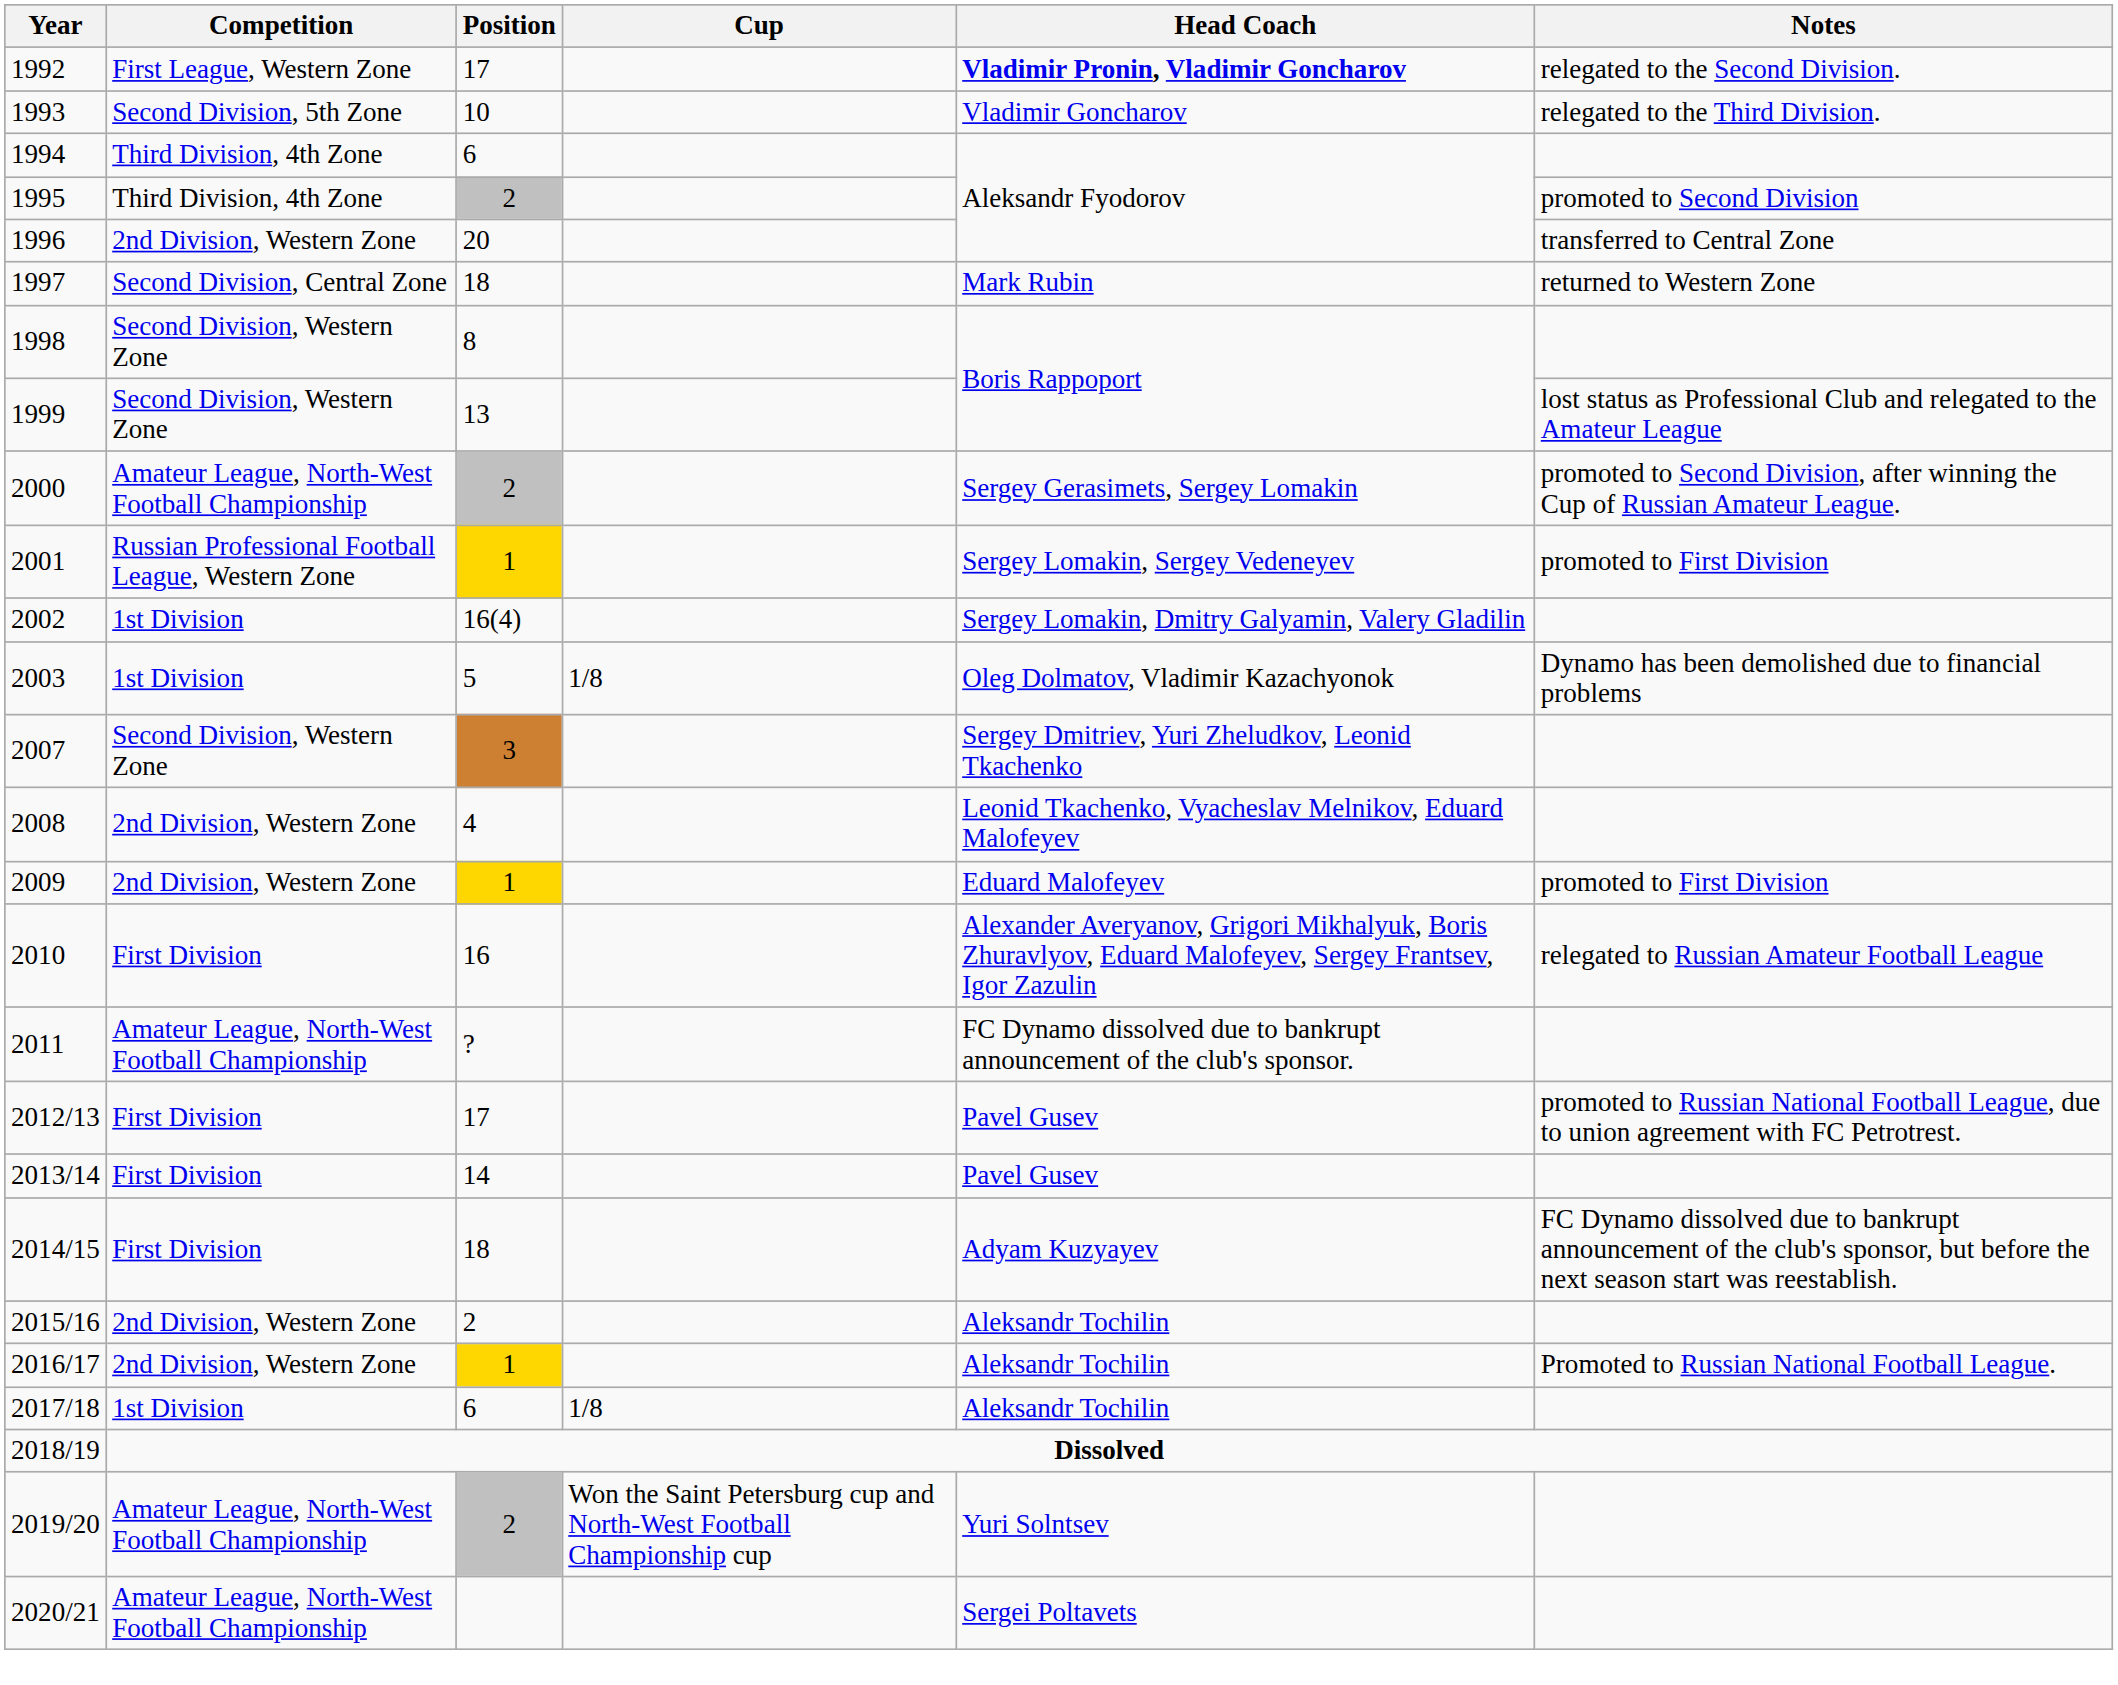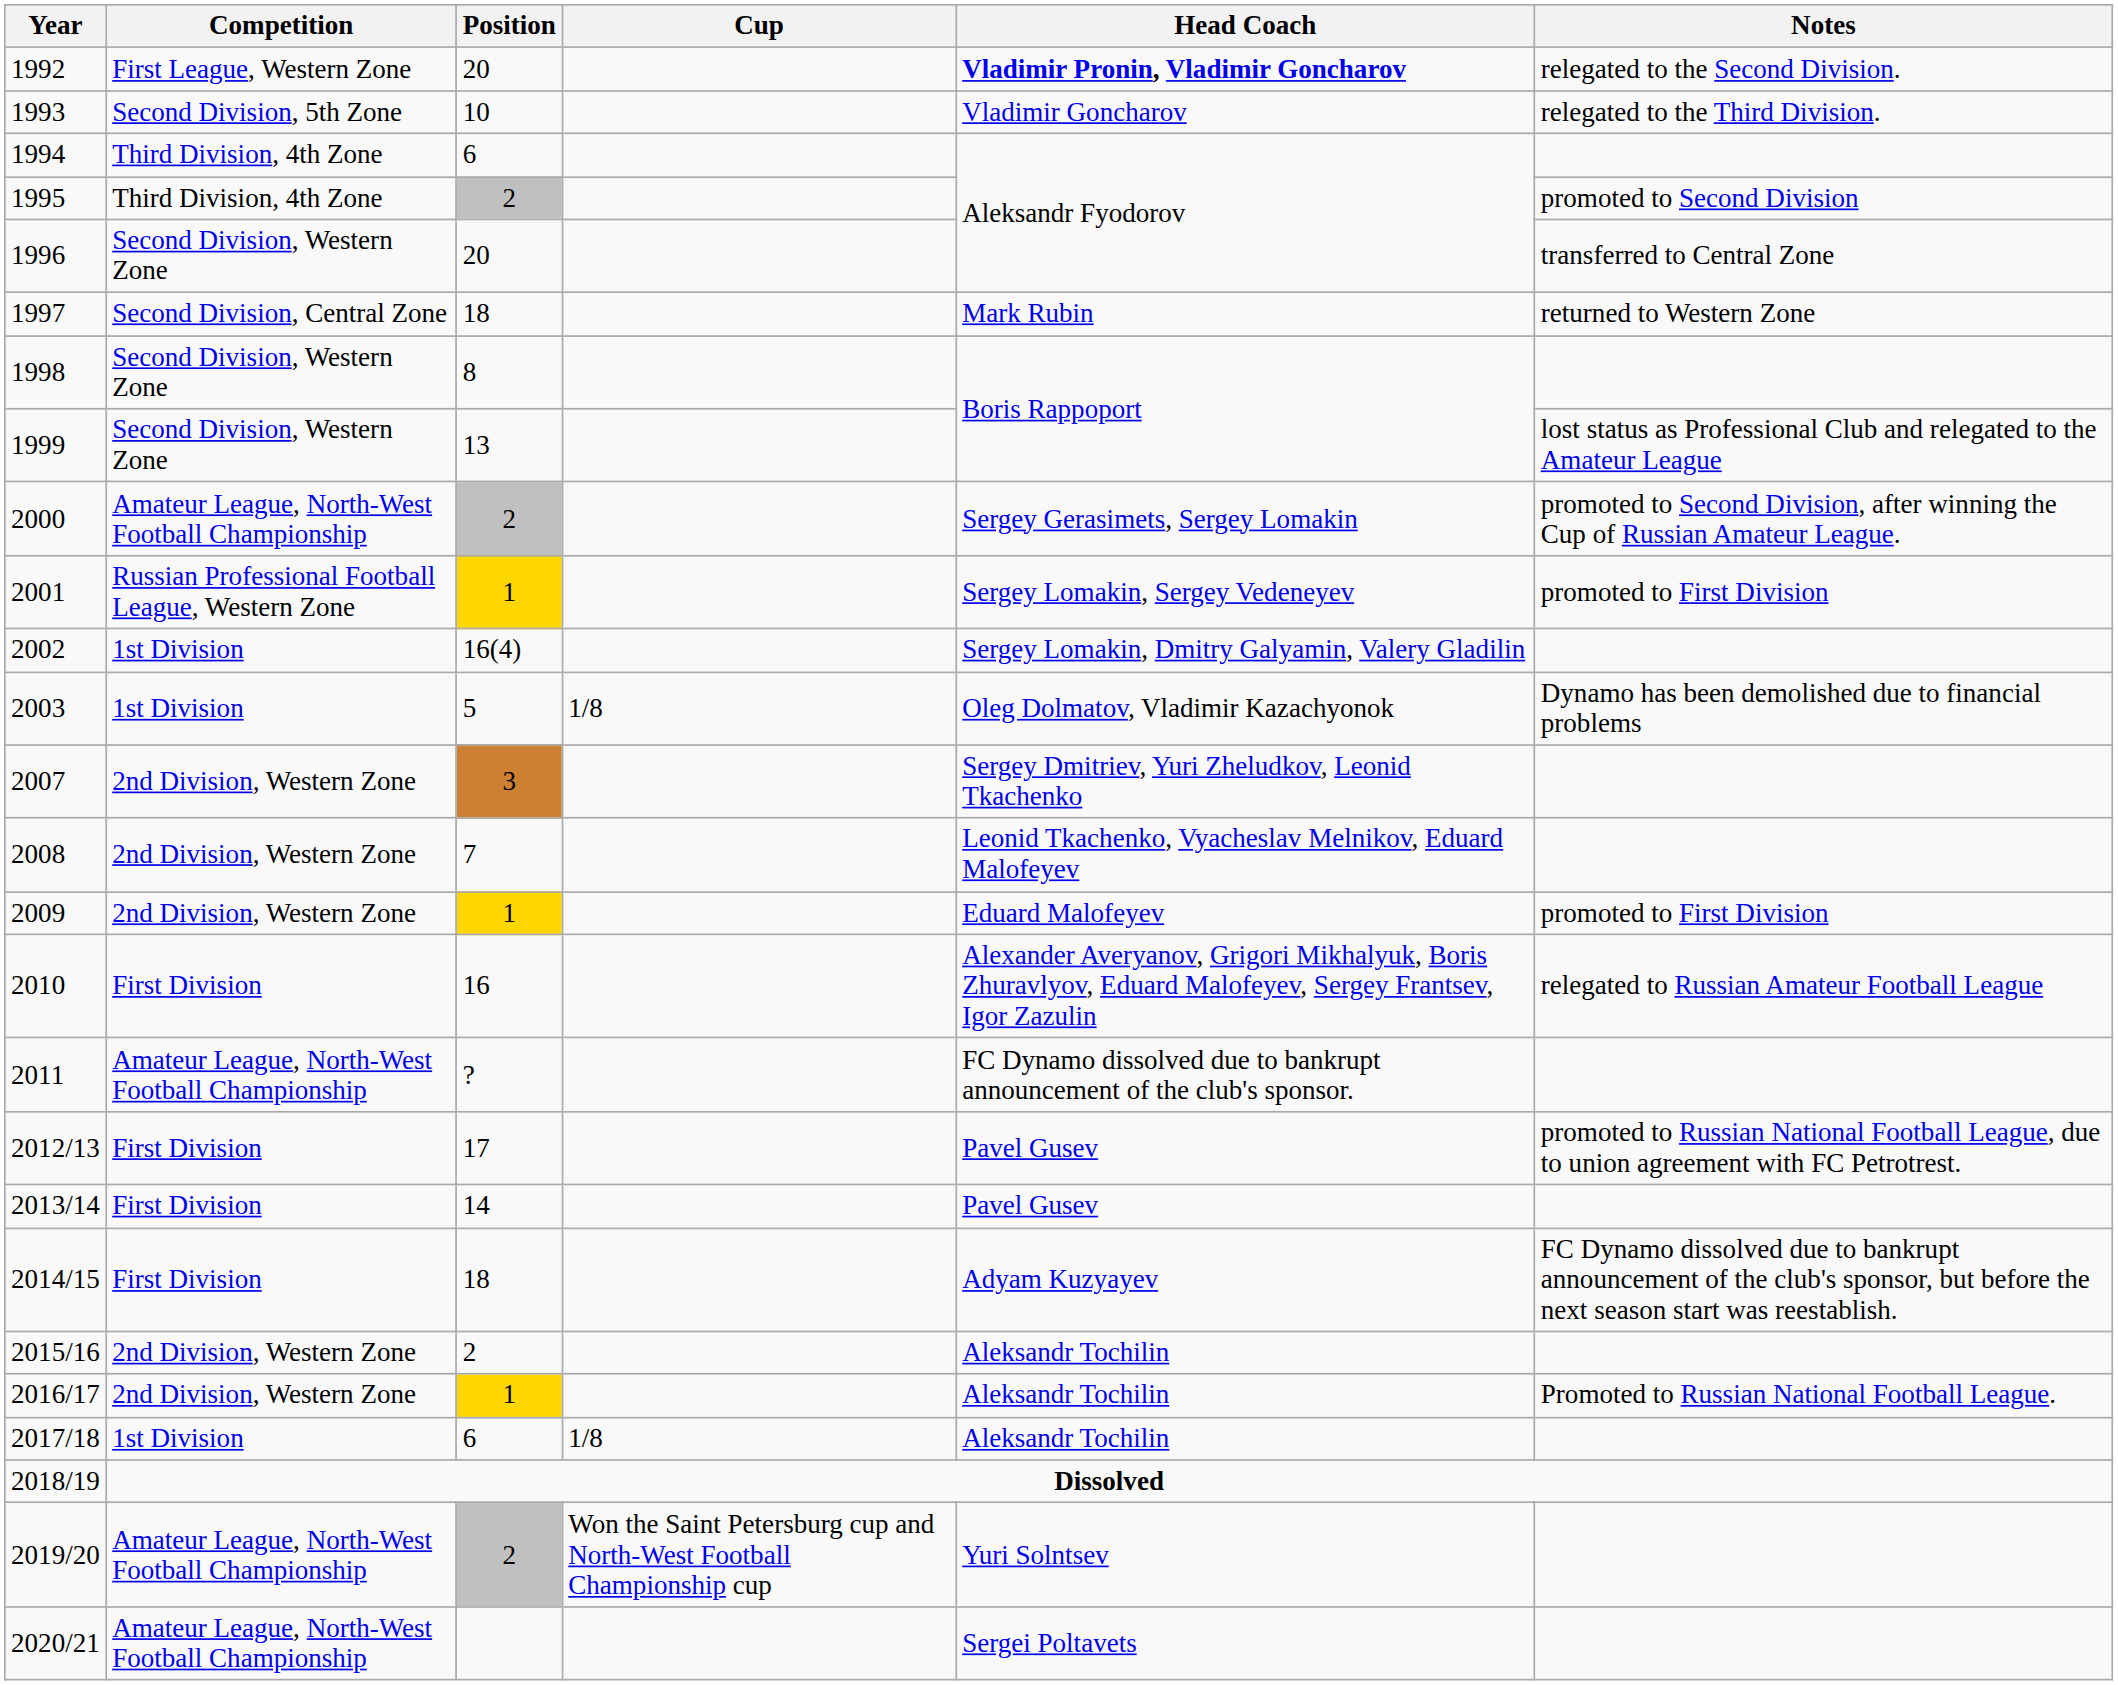1992 | Position: 17 -> 20
1996 | Competition: 2nd Division, Western Zone -> Second Division, Western Zone
2007 | Competition: Second Division, Western Zone -> 2nd Division, Western Zone
2008 | Position: 4 -> 7
